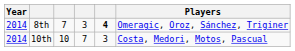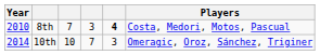8th | Year: 2014 -> 2010
8th | Players: Omeragic, Oroz, Sánchez, Triginer -> Costa, Medori, Motos, Pascual
10th | Players: Costa, Medori, Motos, Pascual -> Omeragic, Oroz, Sánchez, Triginer
